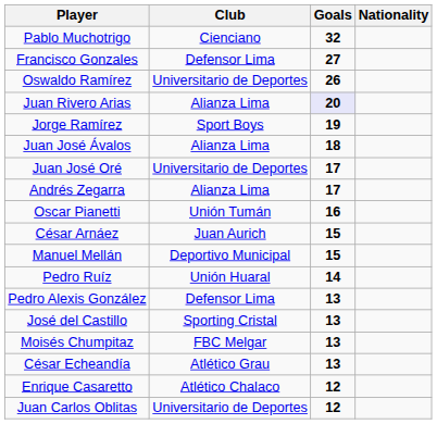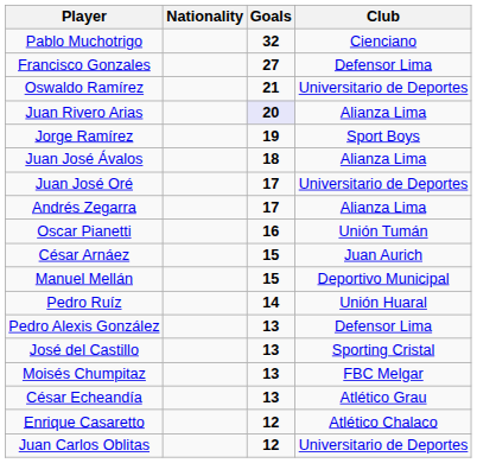columns swapped: Nationality <-> Club
Oswaldo Ramírez | Goals: 26 -> 21
